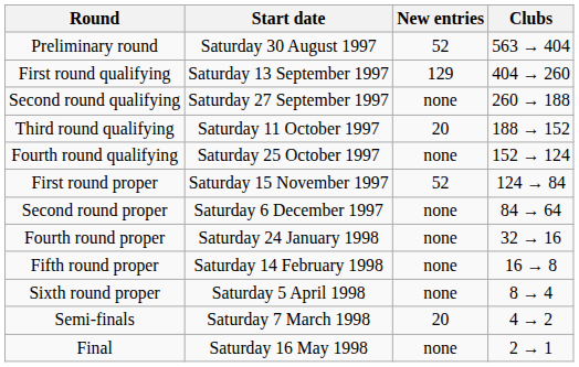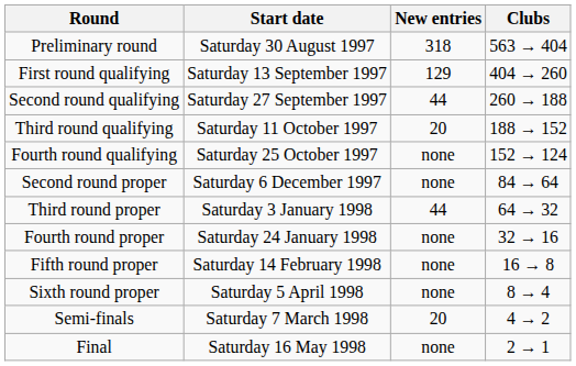Preliminary round | New entries: 52 -> 318
Second round qualifying | New entries: none -> 44
- row: First round proper | Saturday 15 November 1997 | 52 | 124 → 84
+ row: Third round proper | Saturday 3 January 1998 | 44 | 64 → 32
